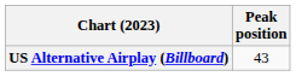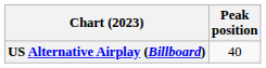US Alternative Airplay (Billboard) | Peak position: 43 -> 40
